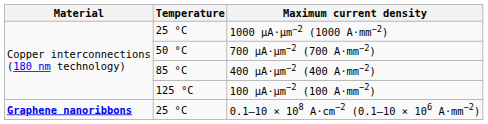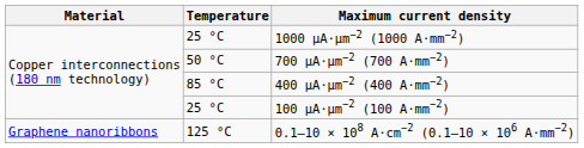100 μA⋅μm−2 (100 A⋅mm−2) | Temperature: 125 °C -> 25 °C
0.1–10 × 108 A⋅cm−2 (0.1–10 × 106 A⋅mm−2) | Material: bold -> normal
0.1–10 × 108 A⋅cm−2 (0.1–10 × 106 A⋅mm−2) | Temperature: 25 °C -> 125 °C
